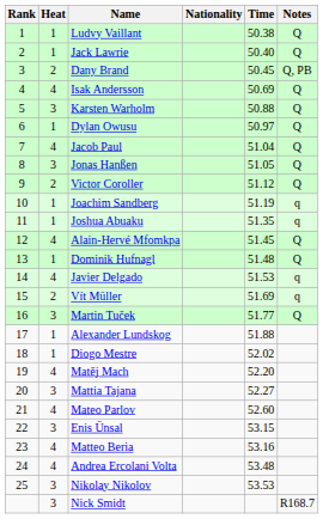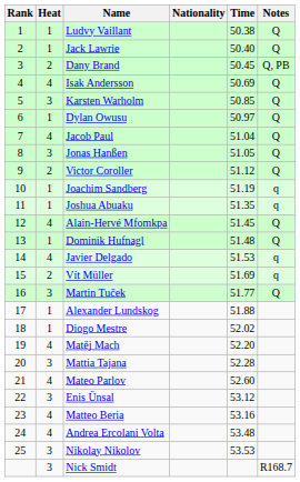Karsten Warholm | Time: 50.88 -> 50.85
Mattia Tajana | Time: 52.27 -> 52.28
Enis Ünsal | Time: 53.15 -> 53.12
